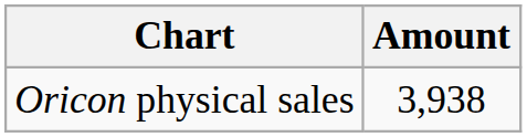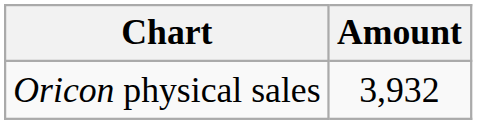Oricon physical sales | Amount: 3,938 -> 3,932
